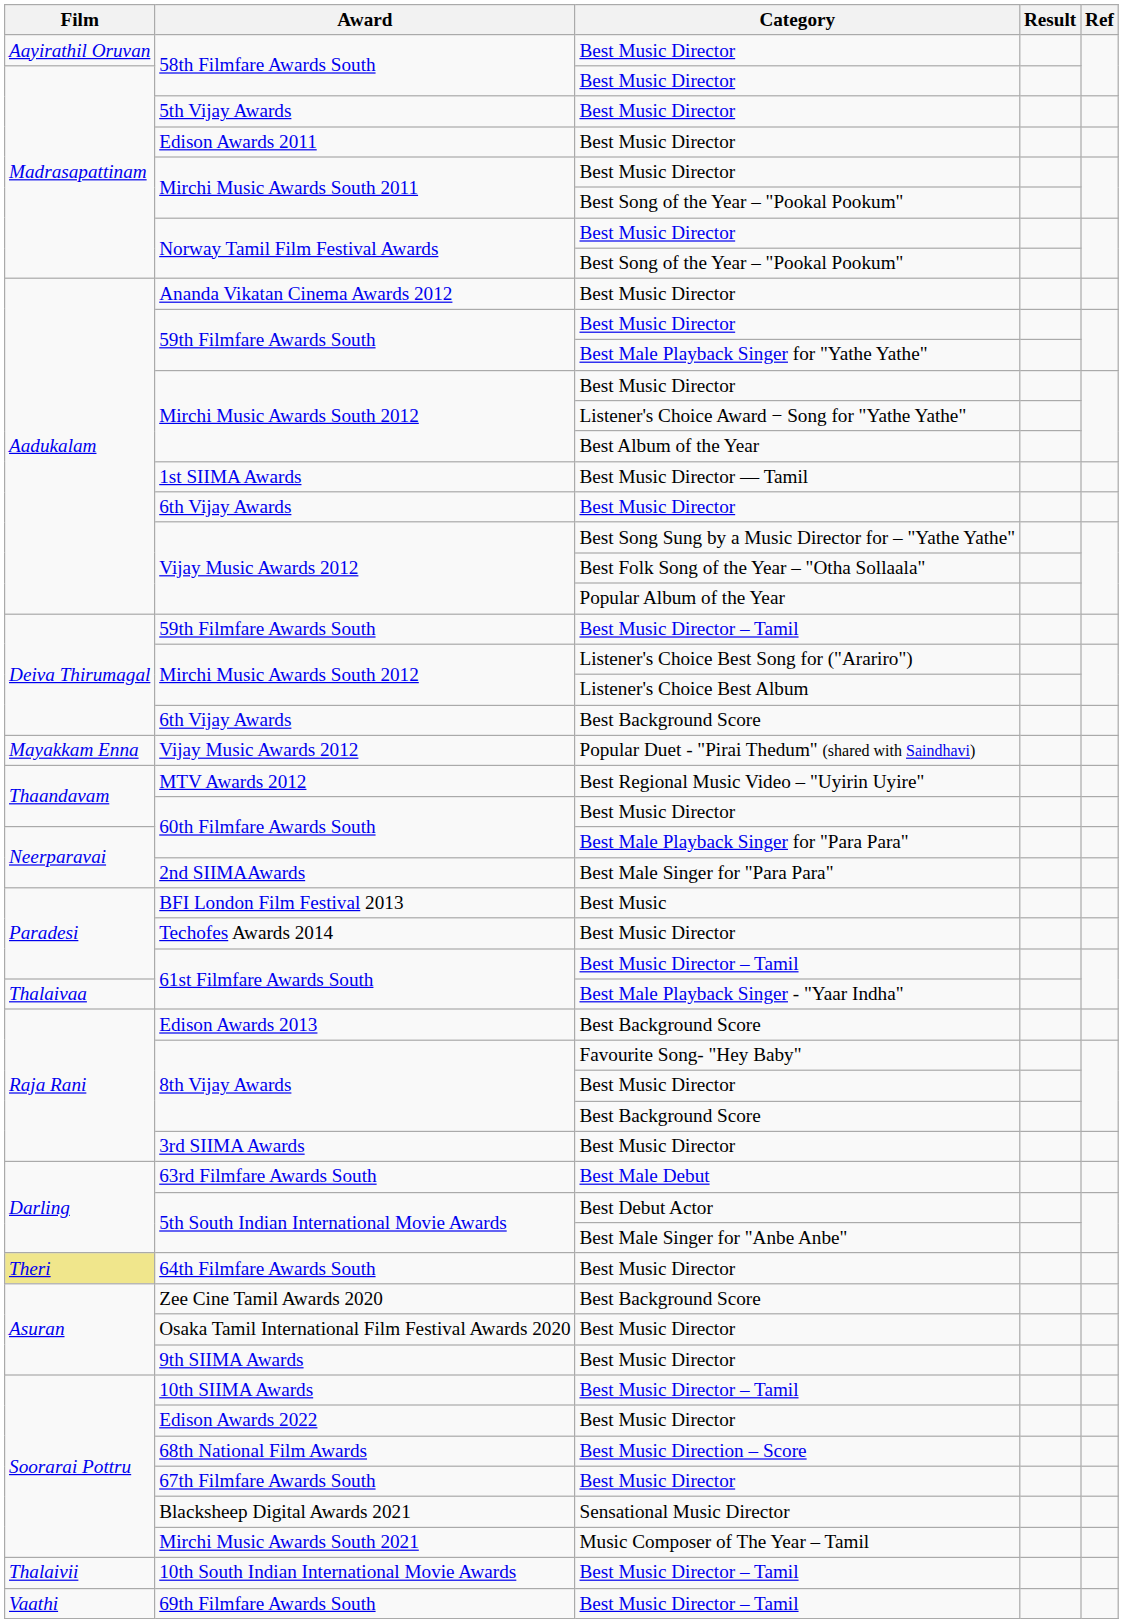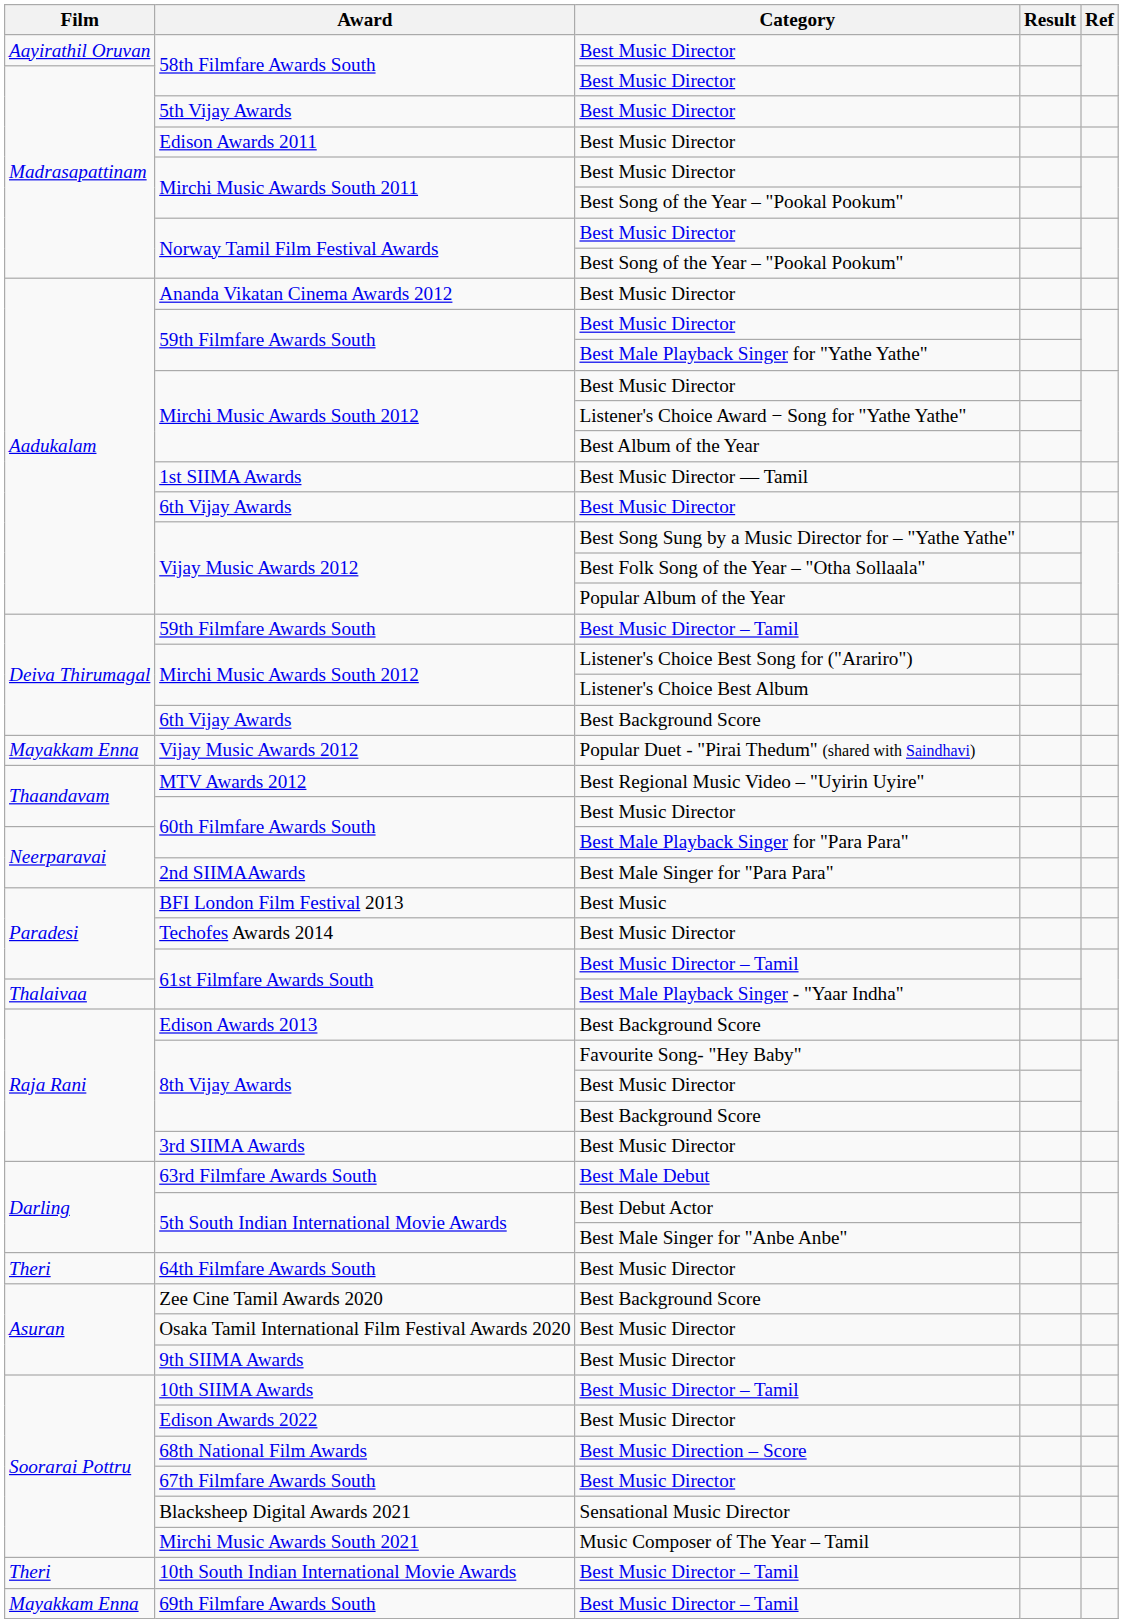64th Filmfare Awards South | Film: khaki background -> no background
10th South Indian International Movie Awards | Film: Thalaivii -> Theri
69th Filmfare Awards South | Film: Vaathi -> Mayakkam Enna
